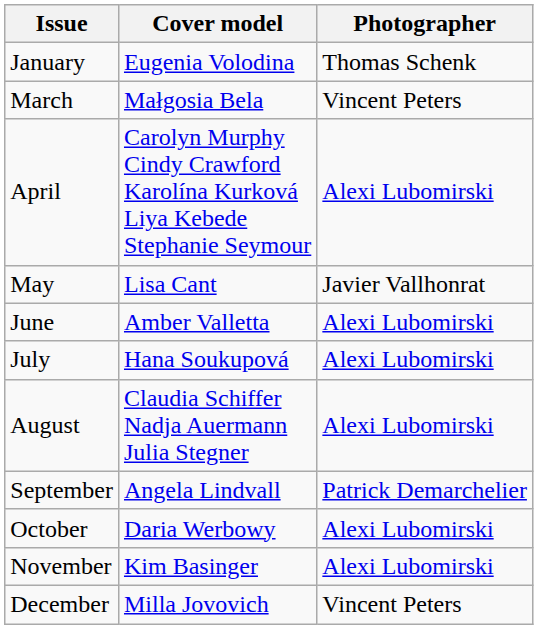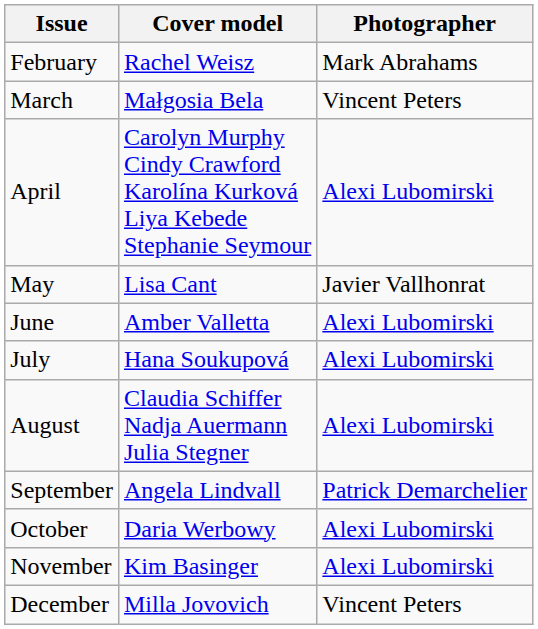- row: January | Eugenia Volodina | Thomas Schenk
+ row: February | Rachel Weisz | Mark Abrahams
